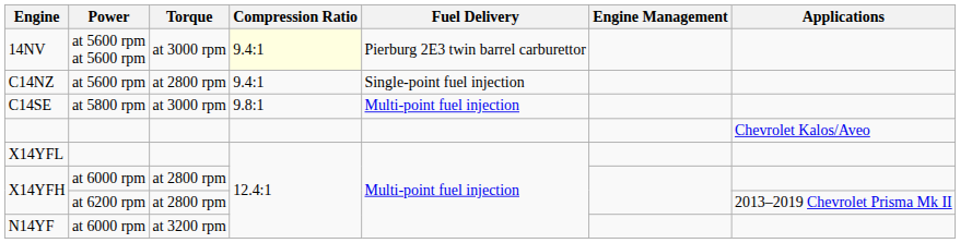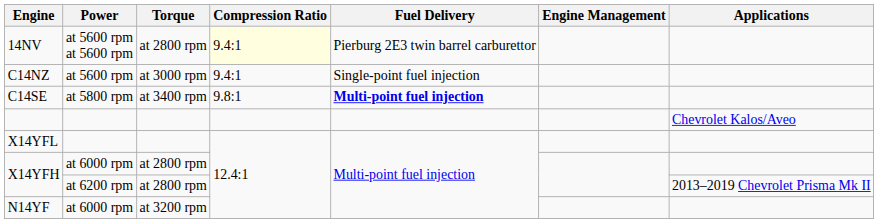14NV | Torque: at 3000 rpm -> at 2800 rpm
C14NZ | Torque: at 2800 rpm -> at 3000 rpm
C14SE | Torque: at 3000 rpm -> at 3400 rpm
C14SE | Fuel Delivery: normal -> bold
